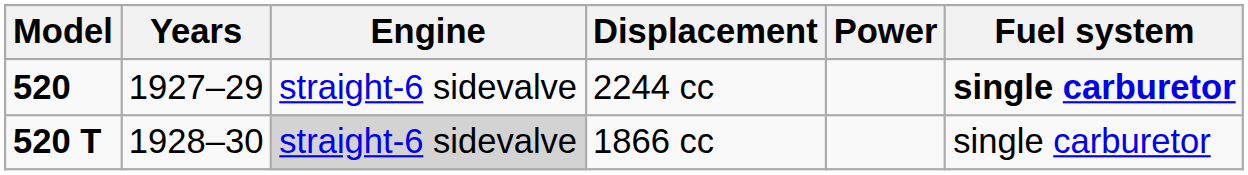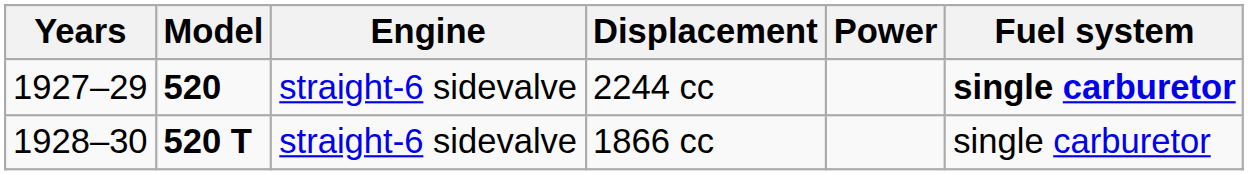columns swapped: Model <-> Years
1866 cc | Engine: lightgrey background -> no background
